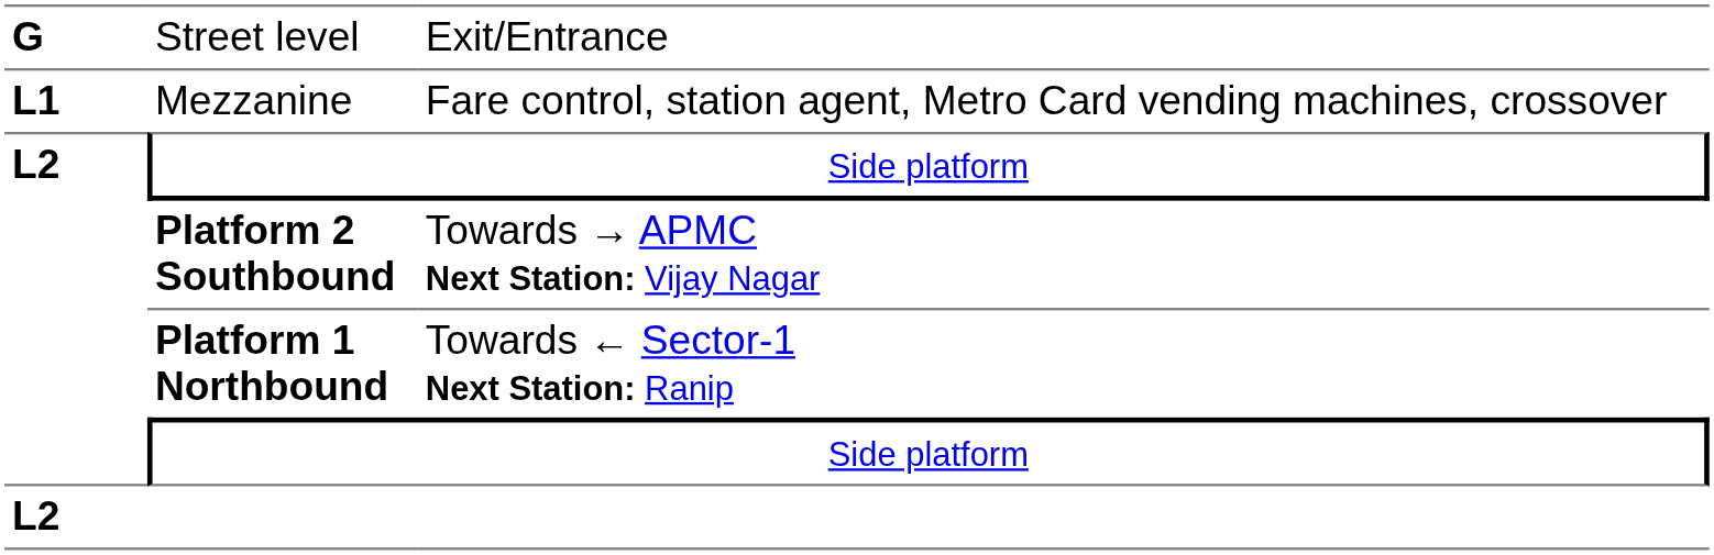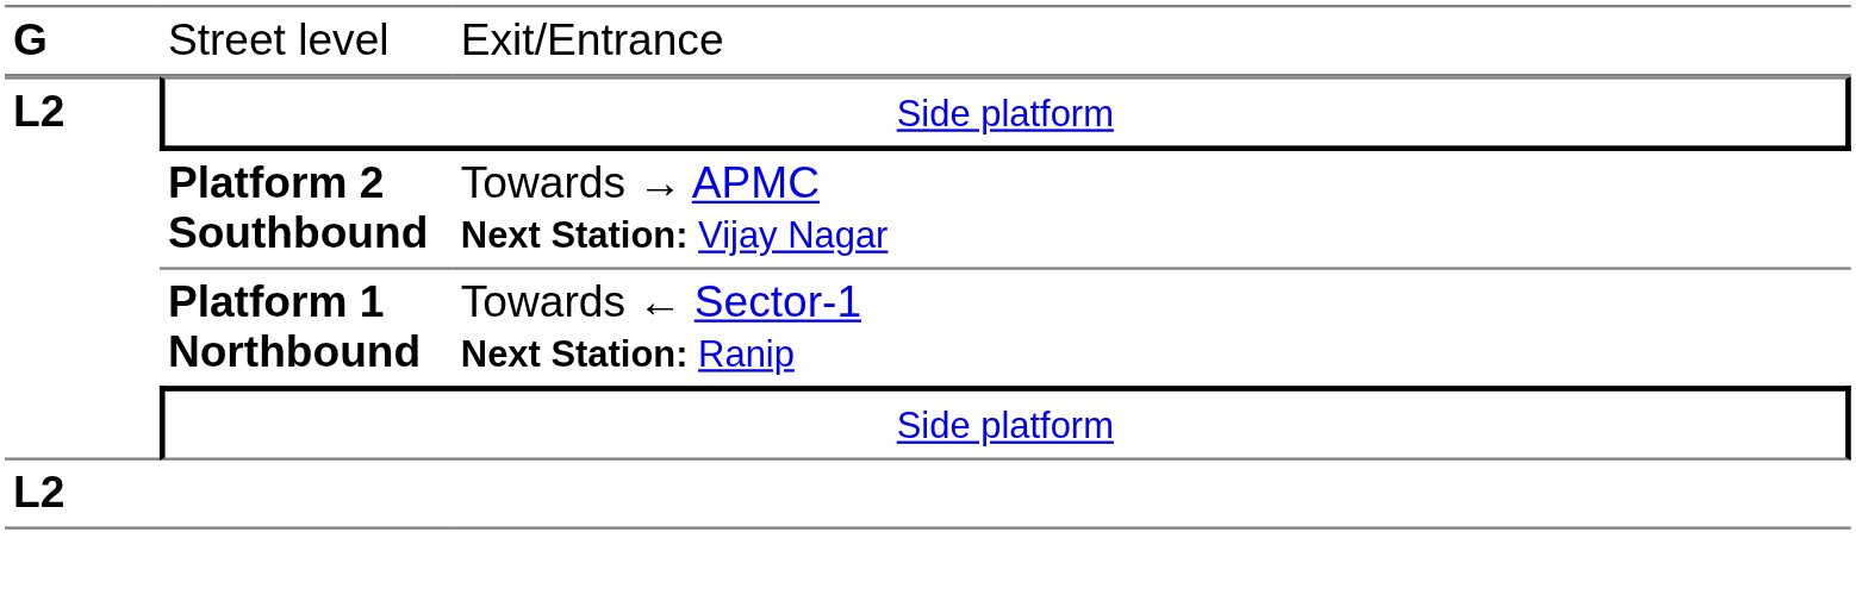- row: L1 | Mezzanine | Fare control, station agent, Metro Card vending machines, crossover
